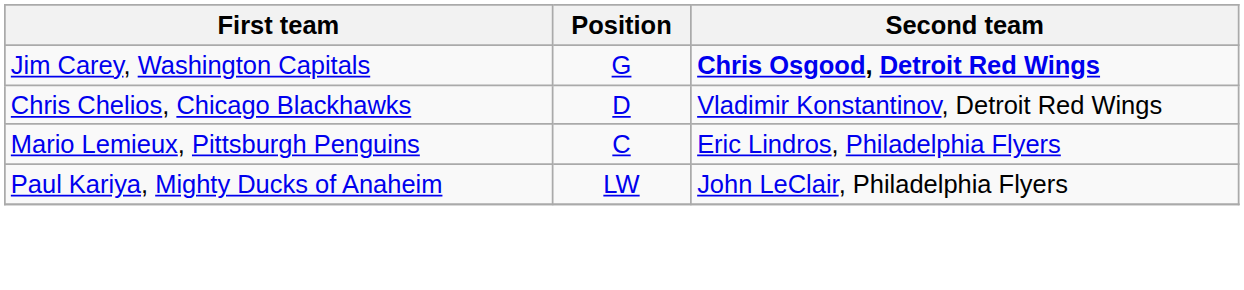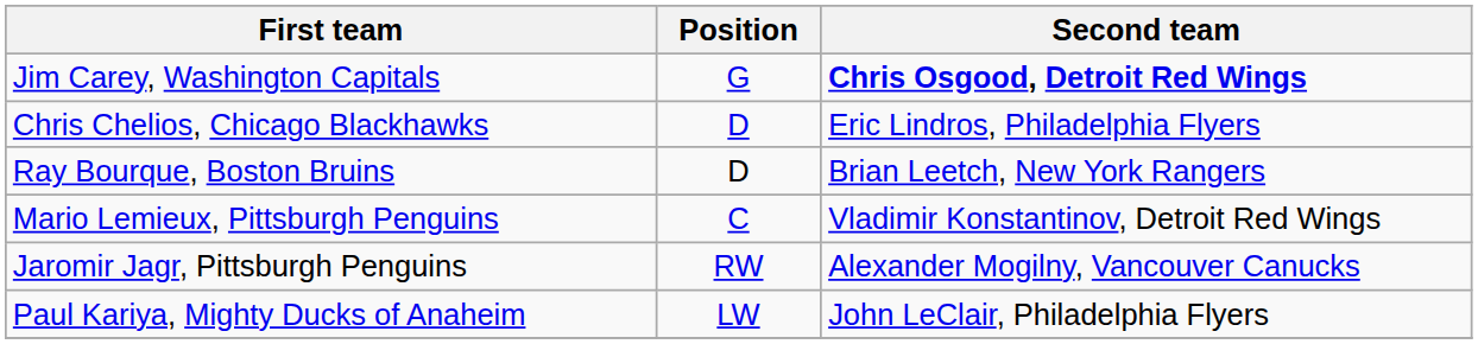Chris Chelios, Chicago Blackhawks | Second team: Vladimir Konstantinov, Detroit Red Wings -> Eric Lindros, Philadelphia Flyers
+ row: Ray Bourque, Boston Bruins | D | Brian Leetch, New York Rangers
Mario Lemieux, Pittsburgh Penguins | Second team: Eric Lindros, Philadelphia Flyers -> Vladimir Konstantinov, Detroit Red Wings
+ row: Jaromir Jagr, Pittsburgh Penguins | RW | Alexander Mogilny, Vancouver Canucks
